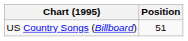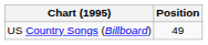US Country Songs (Billboard) | Position: 51 -> 49
